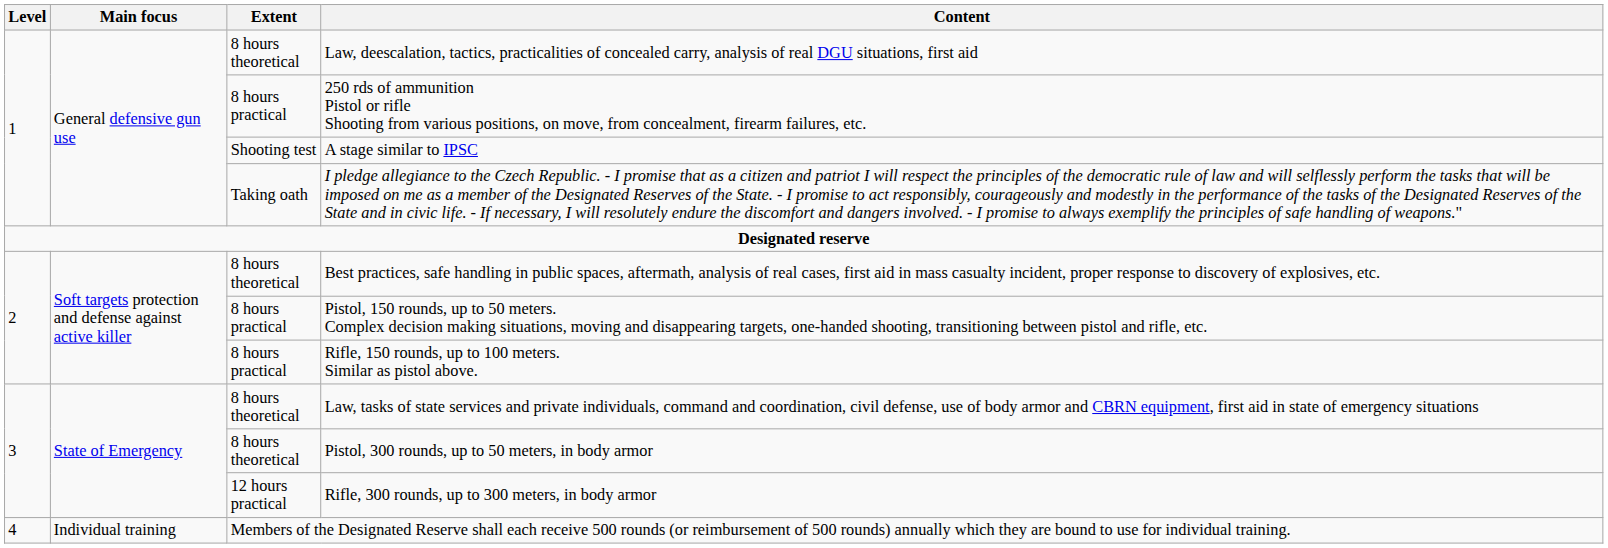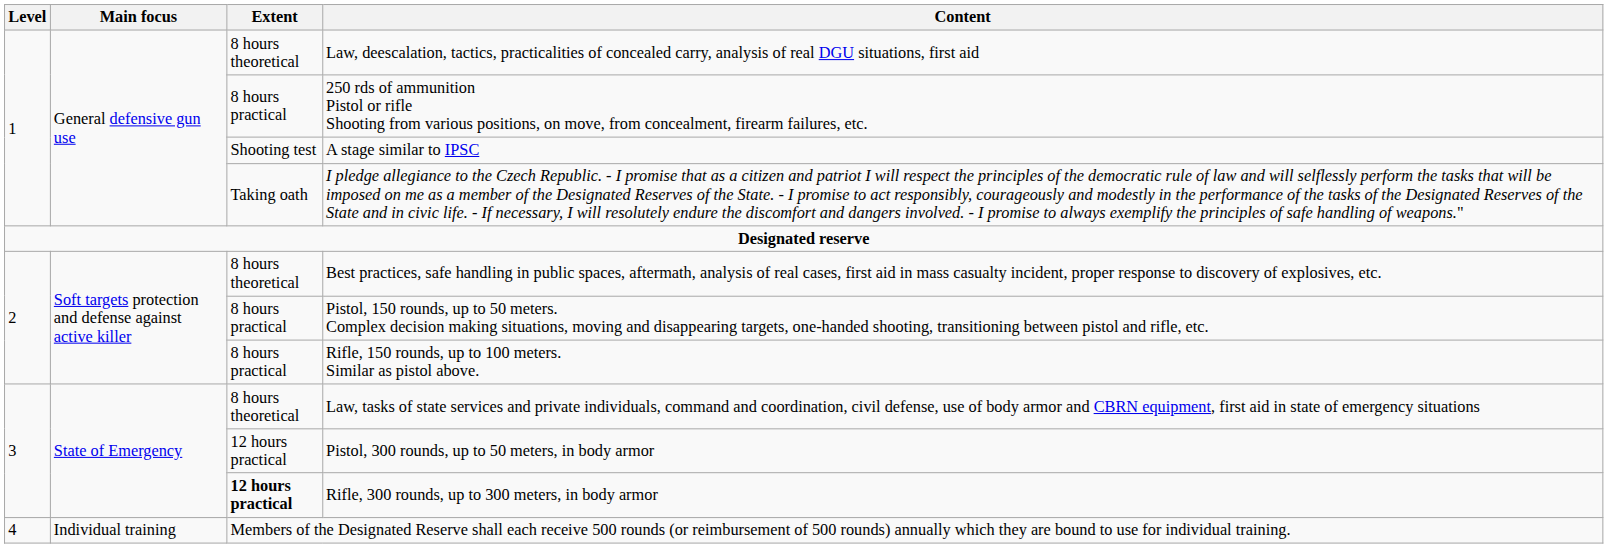Pistol, 300 rounds, up to 50 meters, in body armor | Extent: 8 hours theoretical -> 12 hours practical
Rifle, 300 rounds, up to 300 meters, in body armor | Extent: normal -> bold
